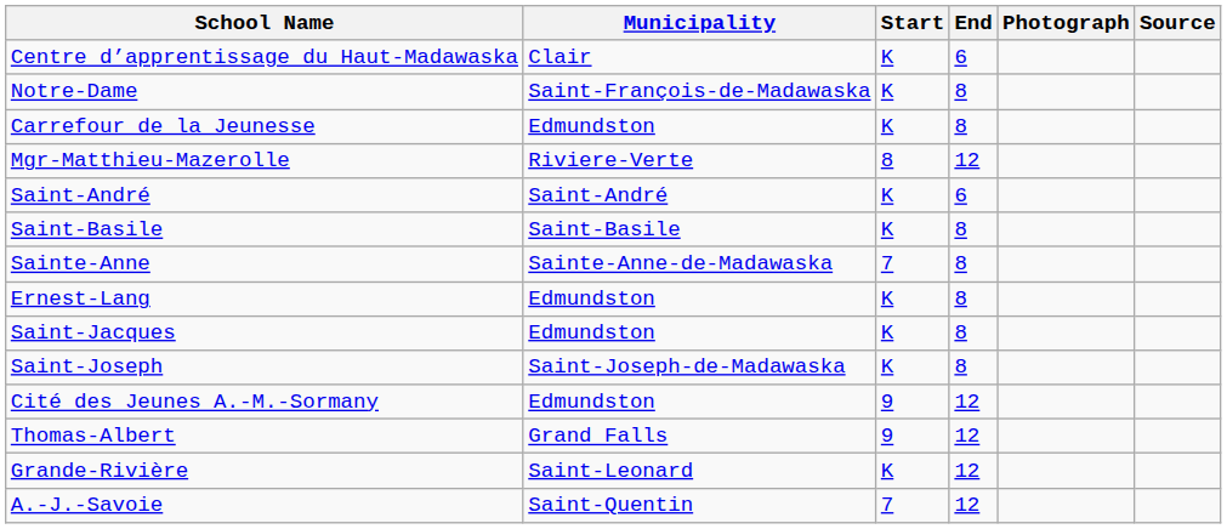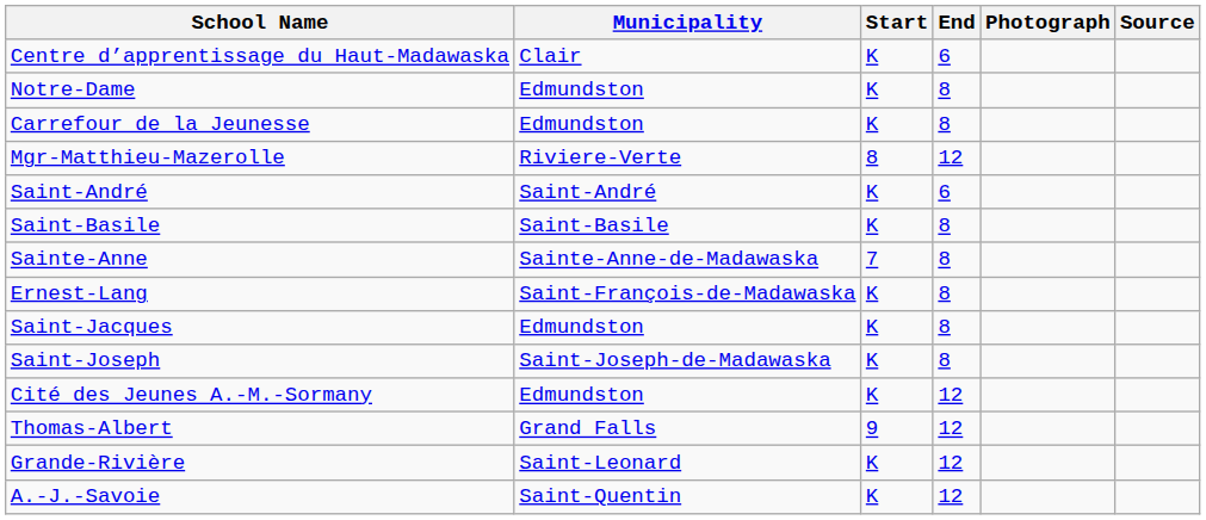Notre-Dame | Municipality: Saint-François-de-Madawaska -> Edmundston
Ernest-Lang | Municipality: Edmundston -> Saint-François-de-Madawaska
Cité des Jeunes A.-M.-Sormany | Start: 9 -> K
A.-J.-Savoie | Start: 7 -> K
